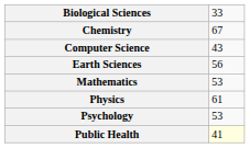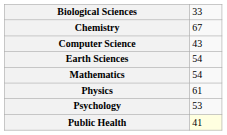Earth Sciences | column 2: 56 -> 54
Mathematics | column 2: 53 -> 54
